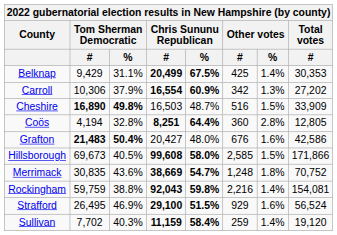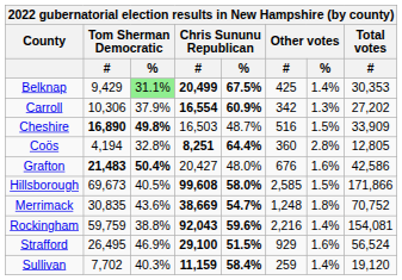Belknap | Tom Sherman Democratic / %: no background -> lightgreen background
Rockingham | Chris Sununu Republican / %: 59.8% -> 59.6%
